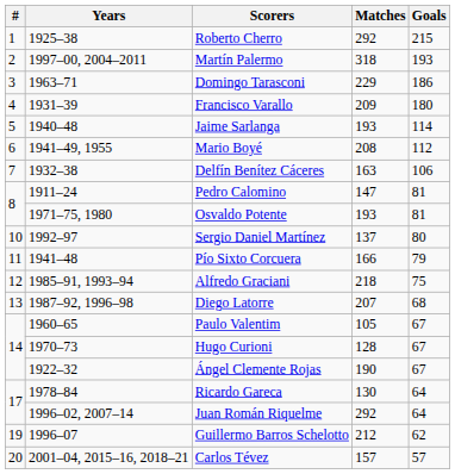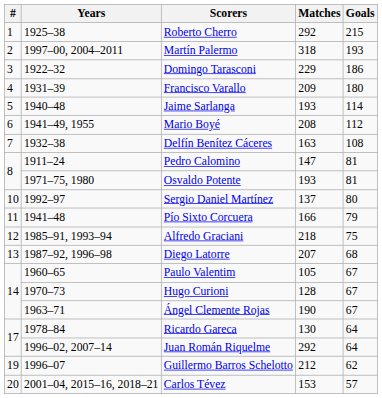Domingo Tarasconi | Years: 1963–71 -> 1922–32
Delfín Benítez Cáceres | Goals: 106 -> 108
Ángel Clemente Rojas | Years: 1922–32 -> 1963–71
Carlos Tévez | Matches: 157 -> 153
